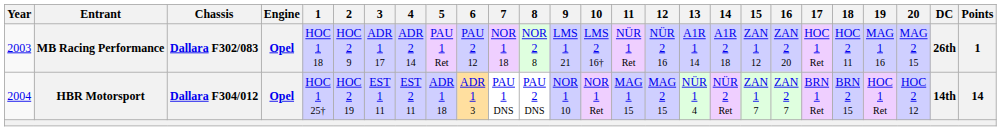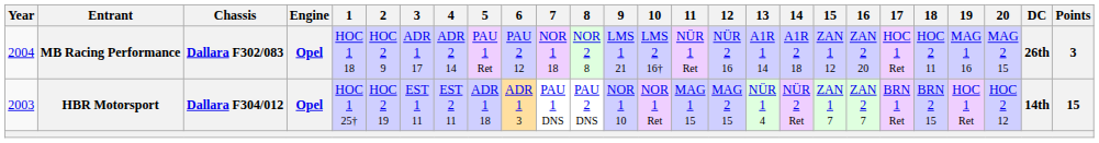MB Racing Performance | Year: 2003 -> 2004
MB Racing Performance | Points: 1 -> 3
HBR Motorsport | Year: 2004 -> 2003
HBR Motorsport | Points: 14 -> 15
